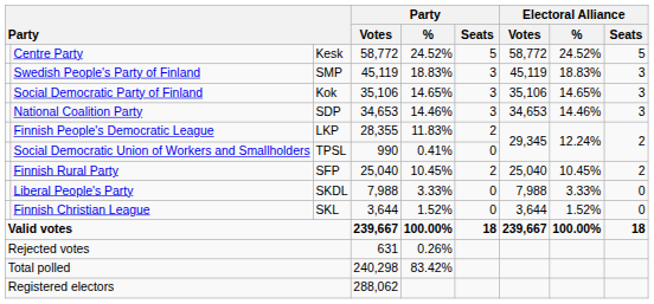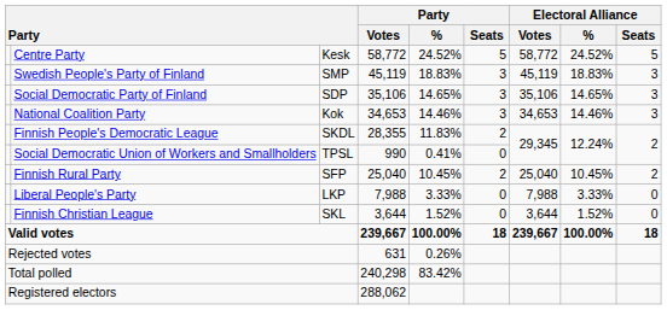Social Democratic Party of Finland | column 3: Kok -> SDP
National Coalition Party | column 3: SDP -> Kok
Finnish People's Democratic League | column 3: LKP -> SKDL
Liberal People's Party | column 3: SKDL -> LKP
